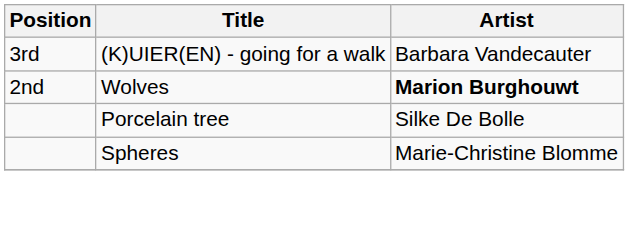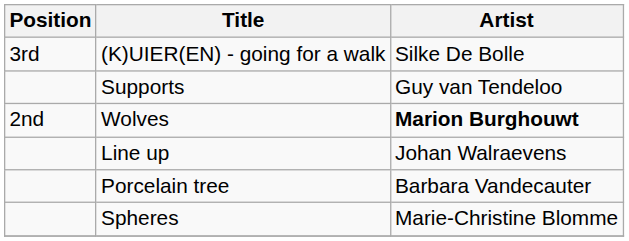(K)UIER(EN) - going for a walk | Artist: Barbara Vandecauter -> Silke De Bolle
+ row: Supports | Guy van Tendeloo
+ row: Line up | Johan Walraevens
Porcelain tree | Artist: Silke De Bolle -> Barbara Vandecauter
